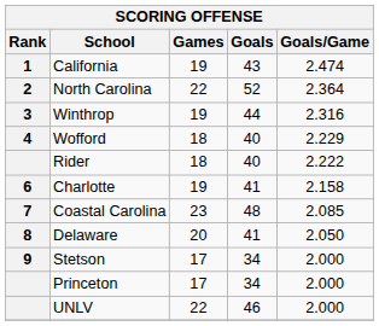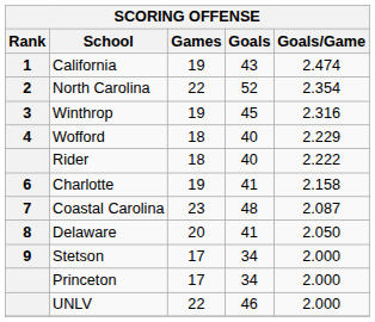North Carolina | Goals/Game: 2.364 -> 2.354
Winthrop | Goals: 44 -> 45
Coastal Carolina | Goals/Game: 2.085 -> 2.087
